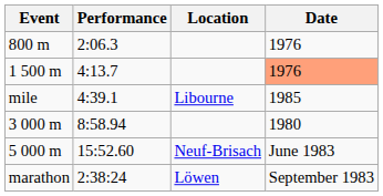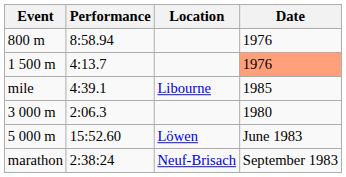800 m | Performance: 2:06.3 -> 8:58.94
3 000 m | Performance: 8:58.94 -> 2:06.3
5 000 m | Location: Neuf-Brisach -> Löwen
marathon | Location: Löwen -> Neuf-Brisach
